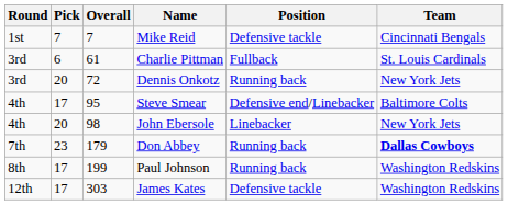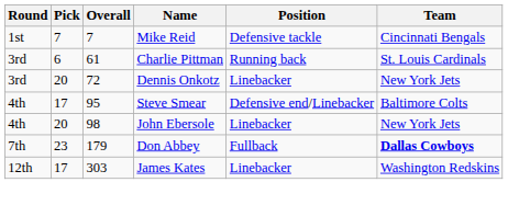Charlie Pittman | Position: Fullback -> Running back
Dennis Onkotz | Position: Running back -> Linebacker
Don Abbey | Position: Running back -> Fullback
- row: 8th | 17 | 199 | Paul Johnson | Running back | Washington Redskins
James Kates | Position: Defensive tackle -> Linebacker
